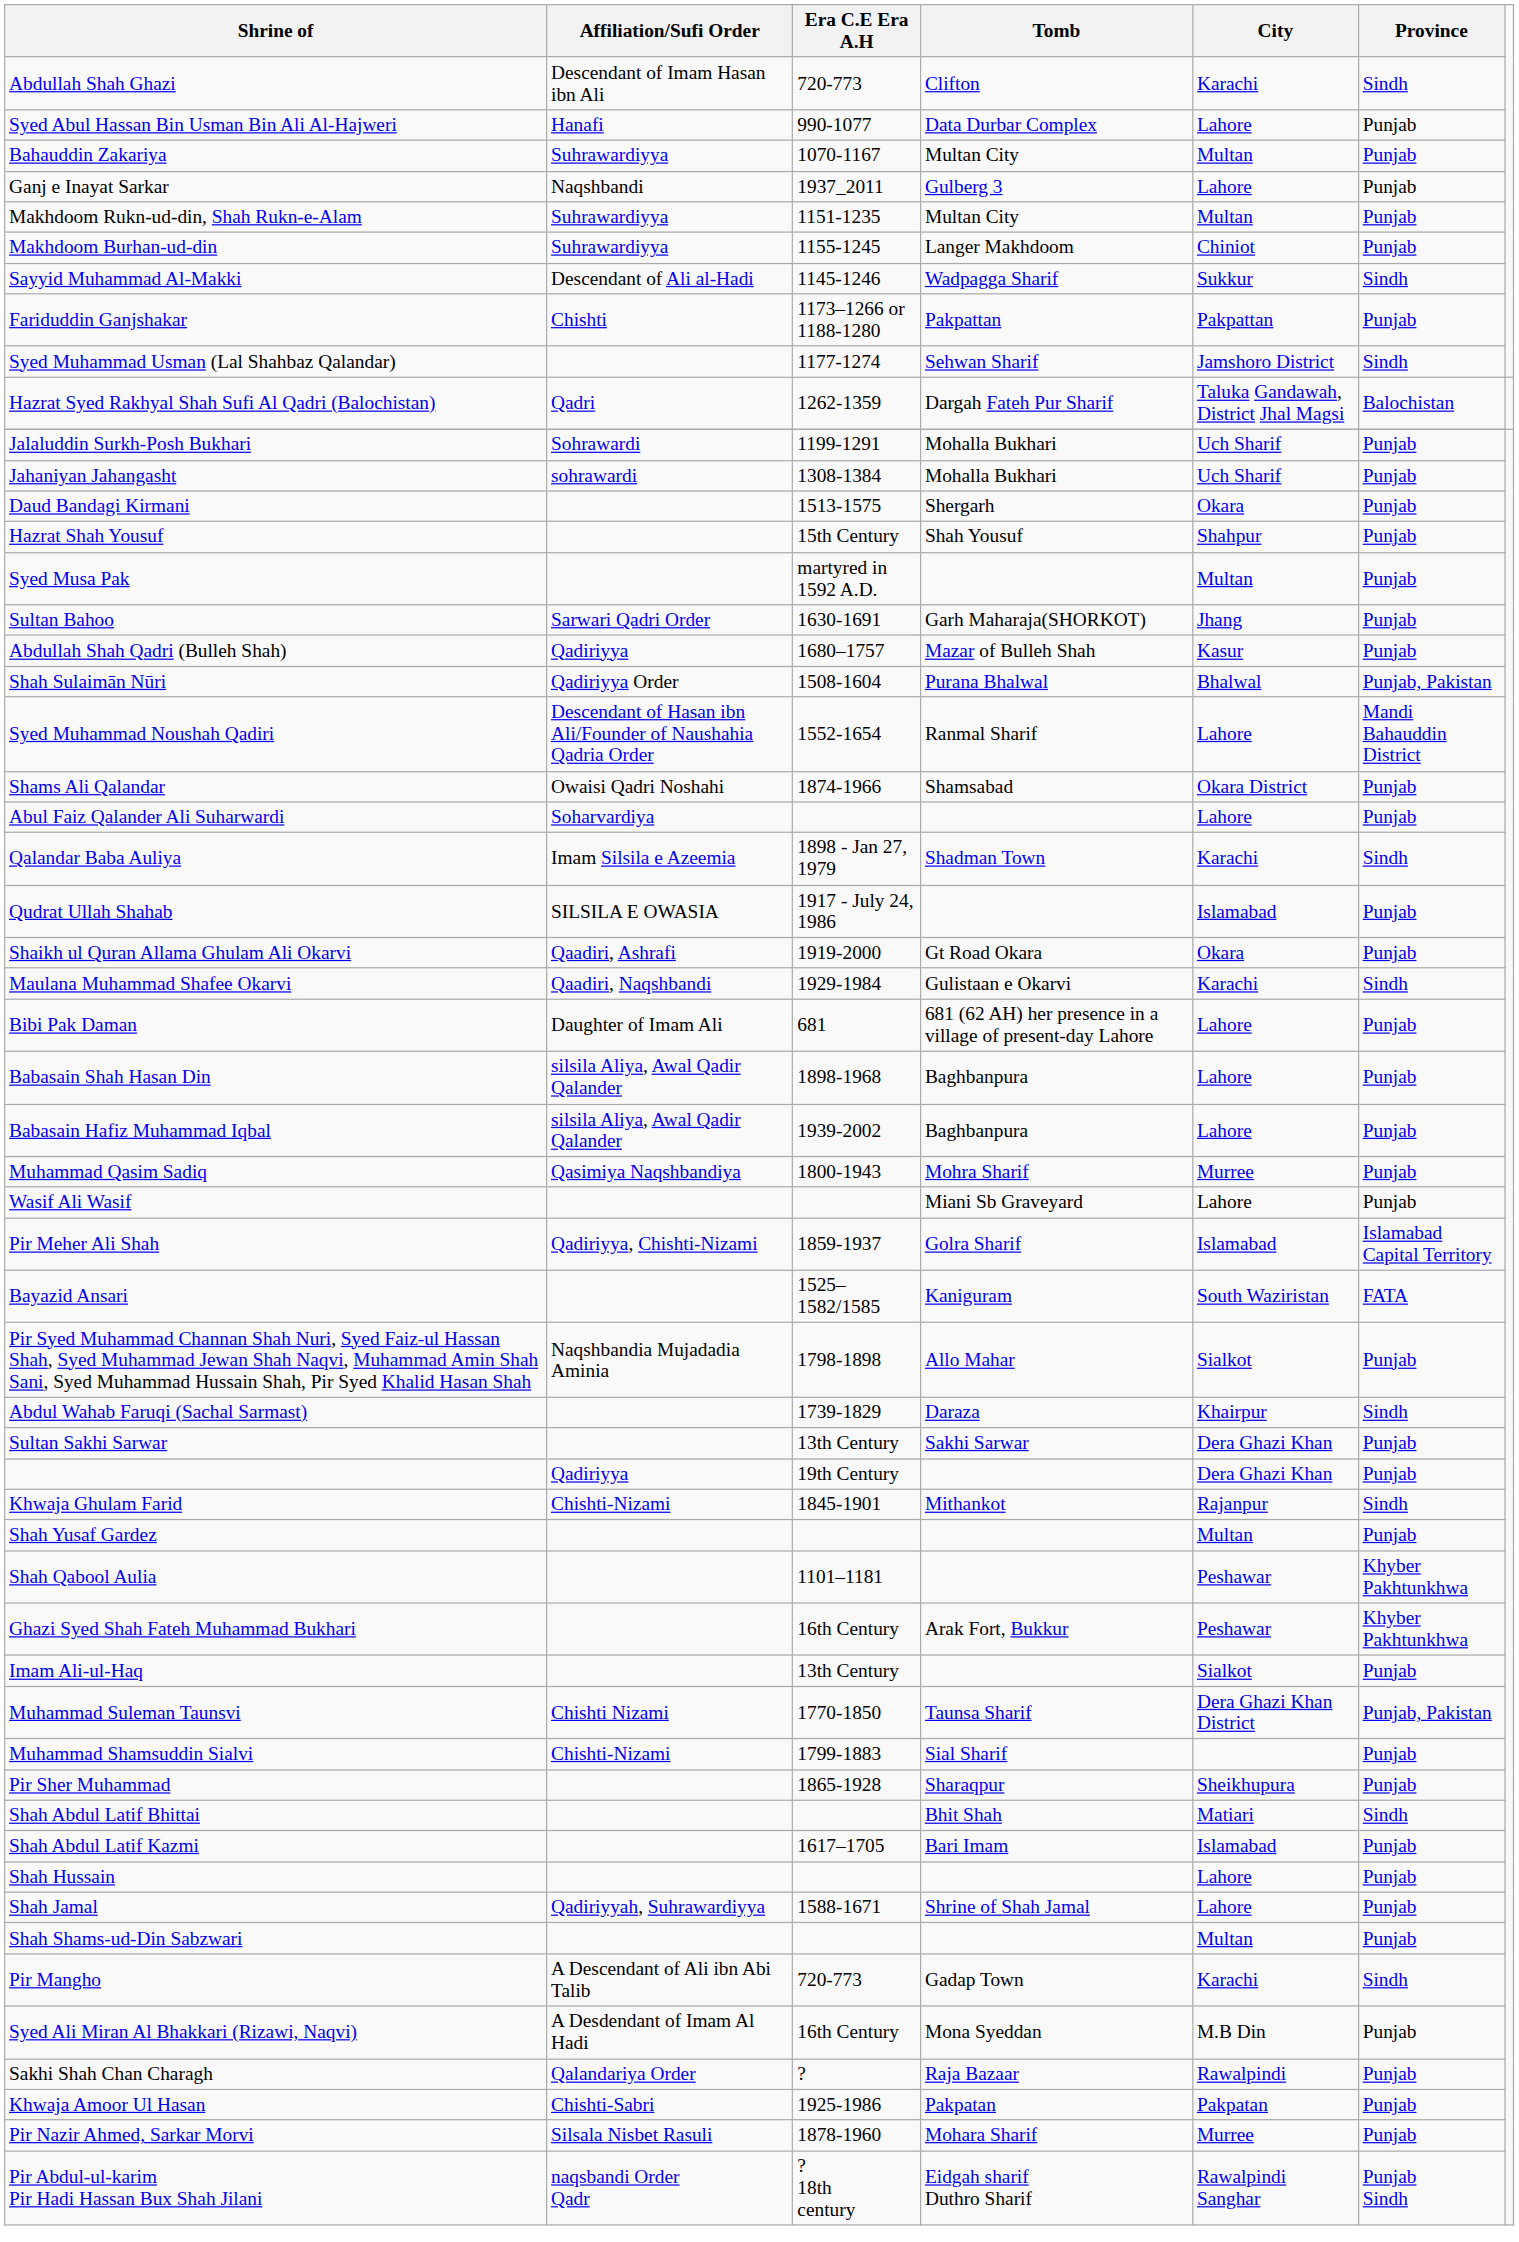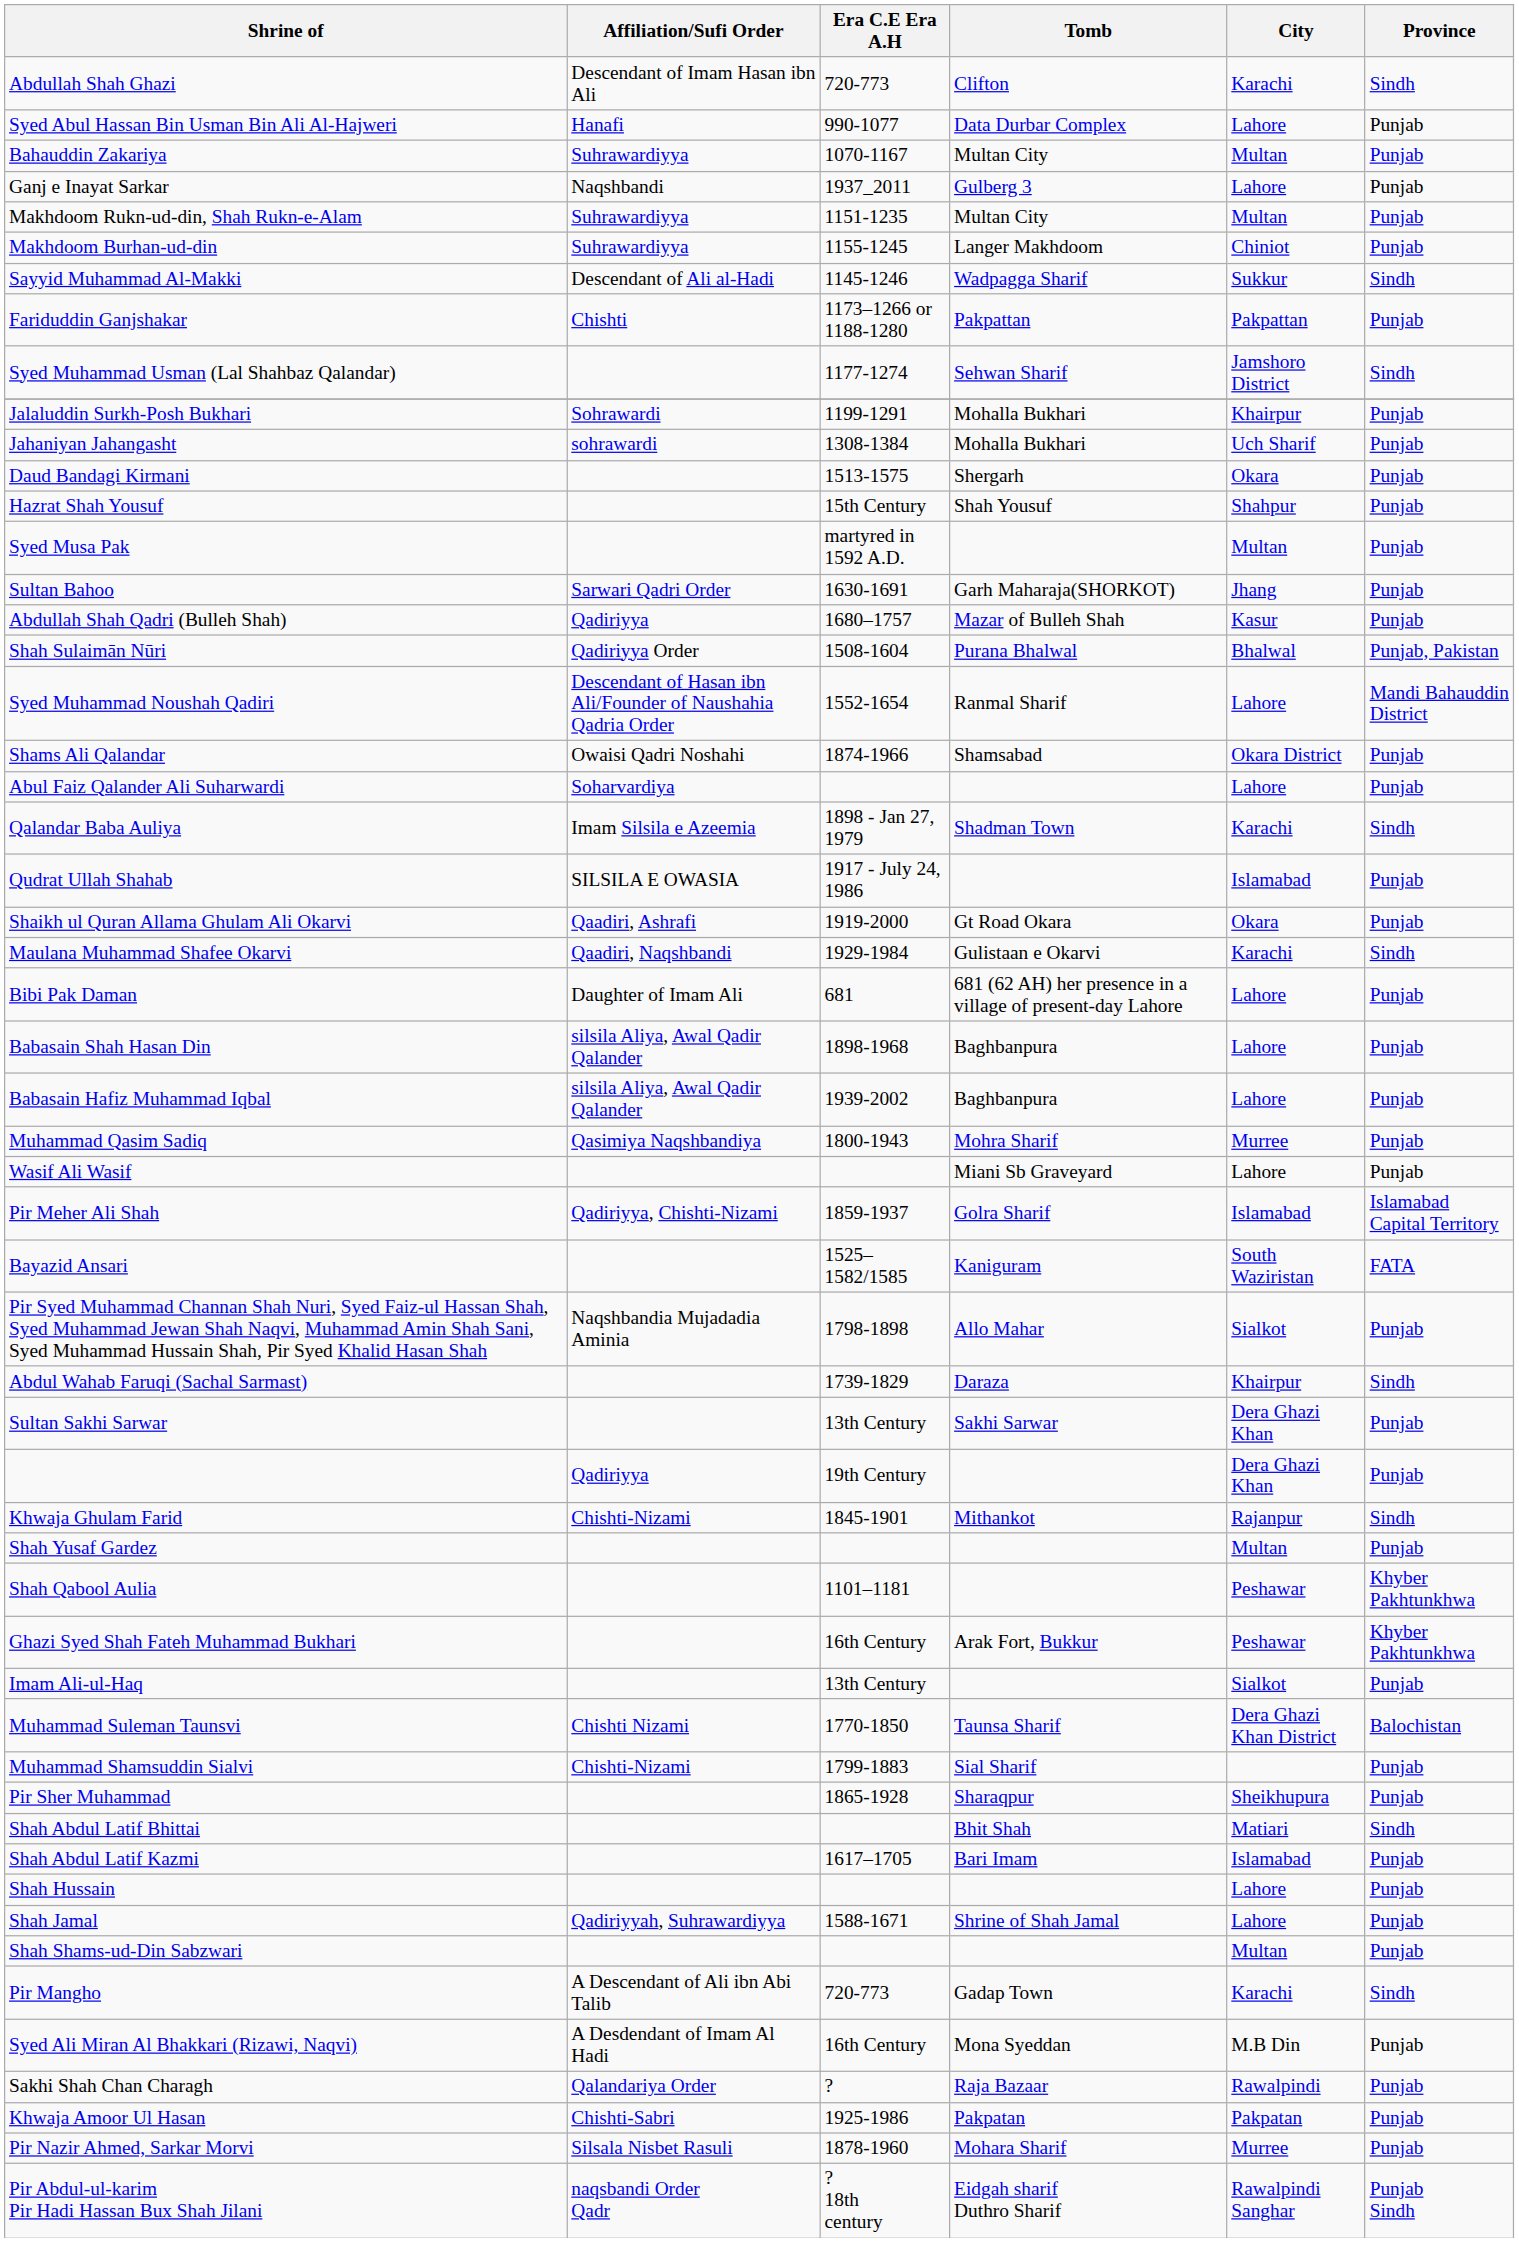- row: Hazrat Syed Rakhyal Shah Sufi Al Qadri (Balochistan) | Qadri | 1262-1359 | Dargah Fateh Pur Sharif | Taluka Gandawah, District Jhal Magsi | Balochistan
Jalaluddin Surkh-Posh Bukhari | City: Uch Sharif -> Khairpur
Muhammad Suleman Taunsvi | Province: Punjab, Pakistan -> Balochistan
